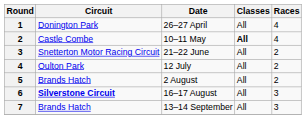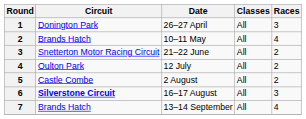26–27 April | Races: 4 -> 3
10–11 May | Circuit: Castle Combe -> Brands Hatch
10–11 May | Classes: bold -> normal
2 August | Circuit: Brands Hatch -> Castle Combe
13–14 September | Races: 3 -> 4
